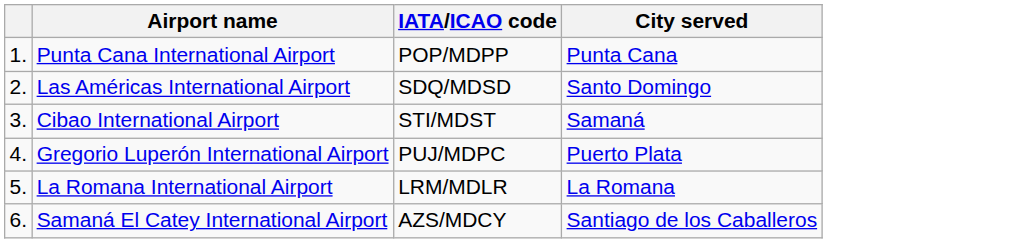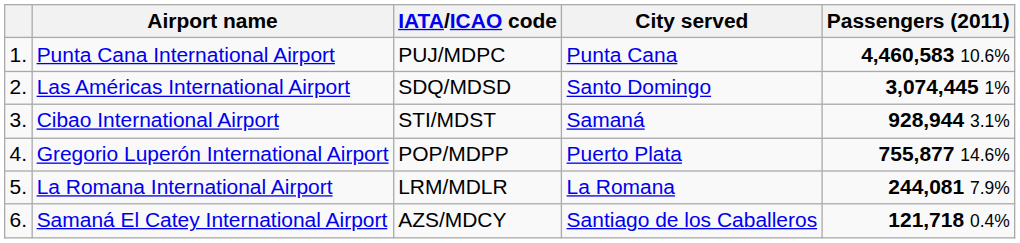+ column: Passengers (2011) | 4,460,583 10.6% | 3,074,445 1% | 928,944 3.1% | 755,877 14.6% | 244,081 7.9% | 121,718 0.4%
Punta Cana International Airport | IATA/ICAO code: POP/MDPP -> PUJ/MDPC
Gregorio Luperón International Airport | IATA/ICAO code: PUJ/MDPC -> POP/MDPP
